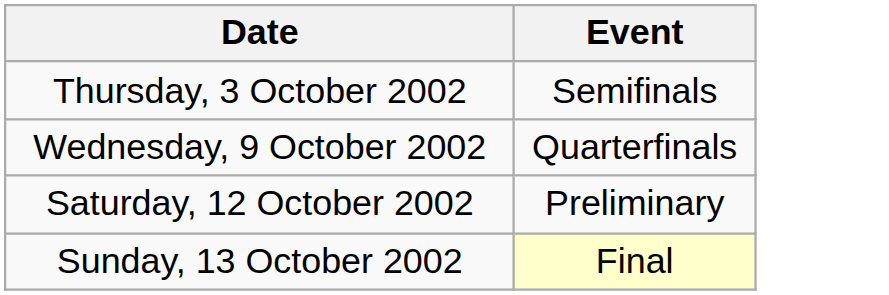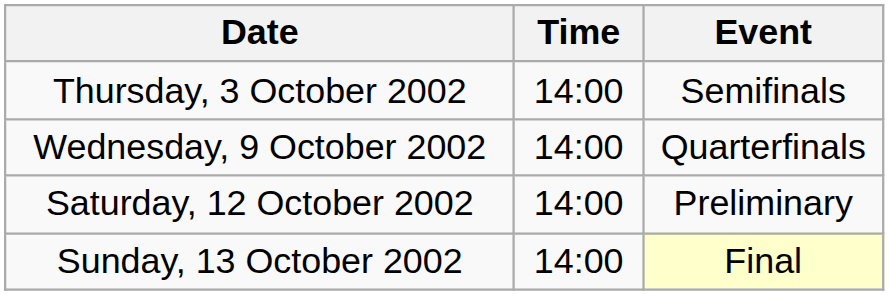+ column: Time | 14:00 | 14:00 | 14:00 | 14:00
